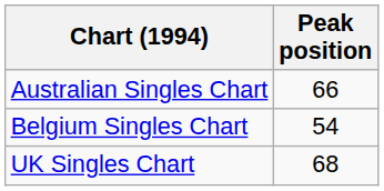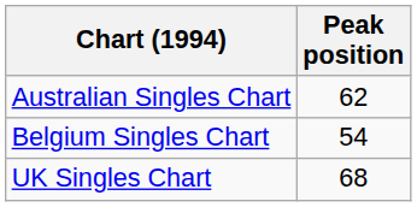Australian Singles Chart | Peak position: 66 -> 62
